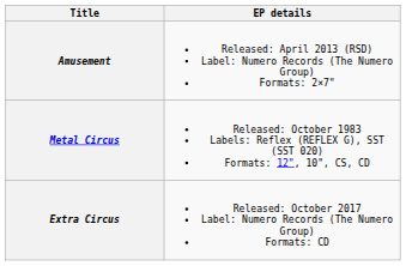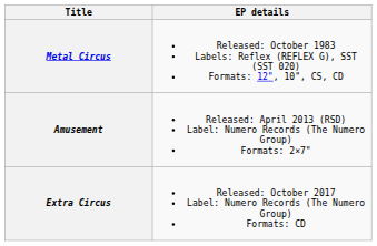rows swapped: Metal Circus <-> Amusement
